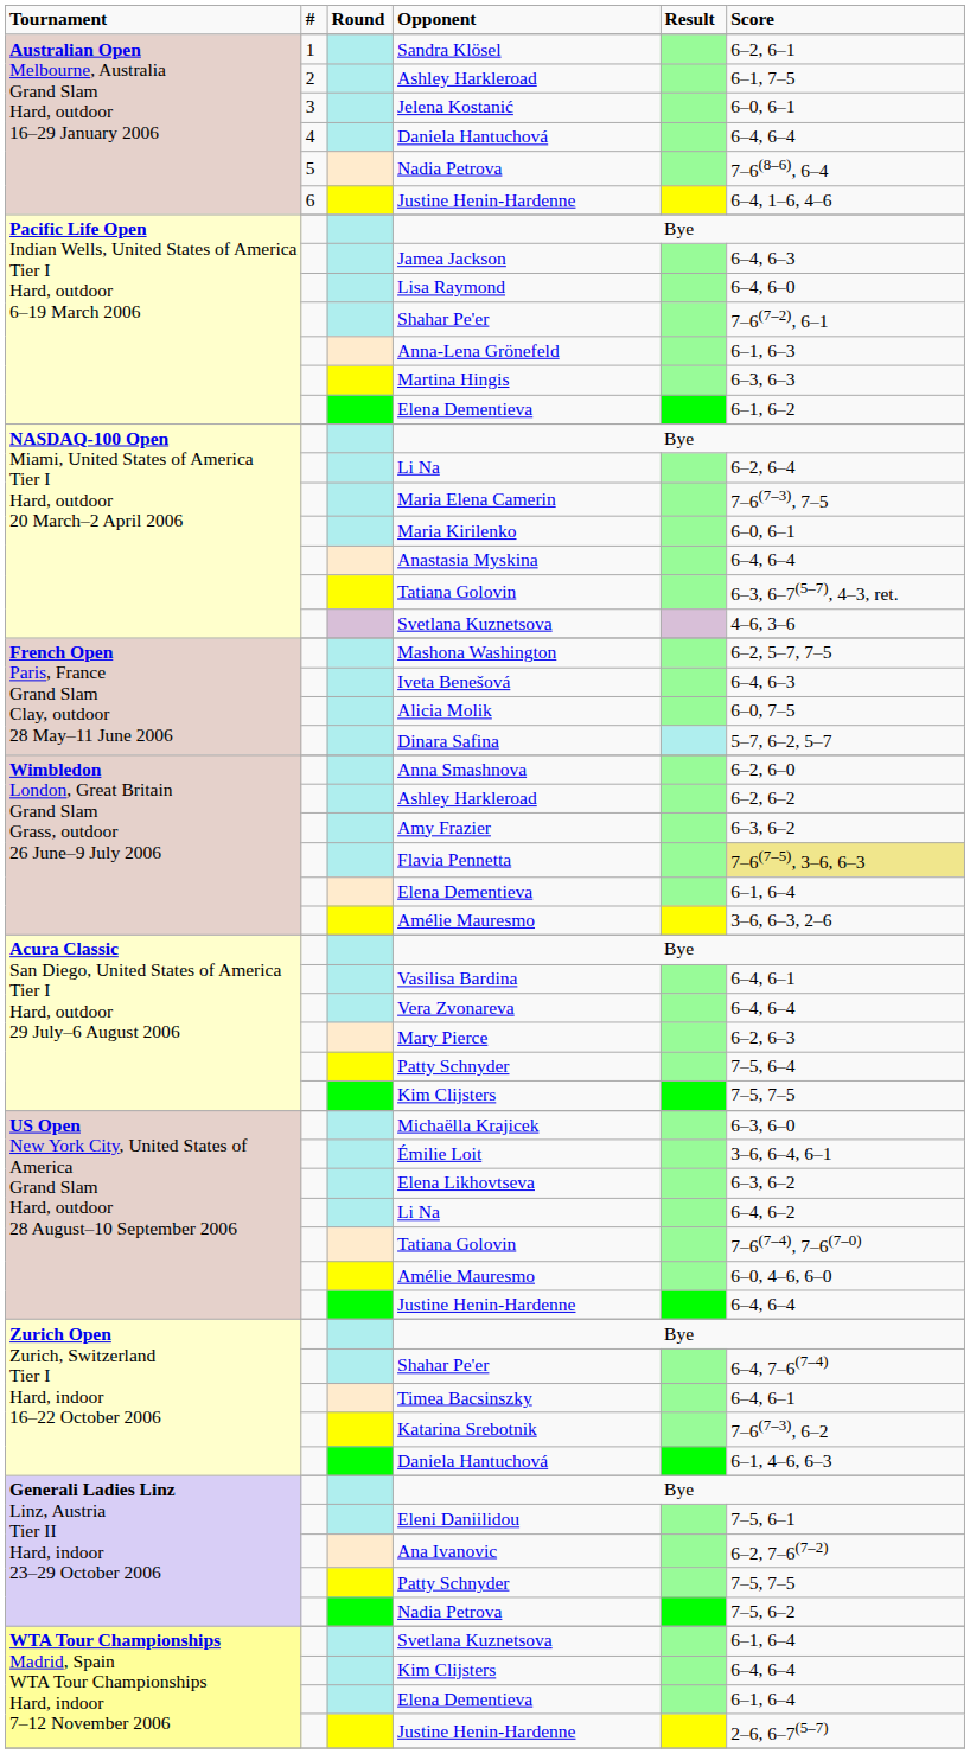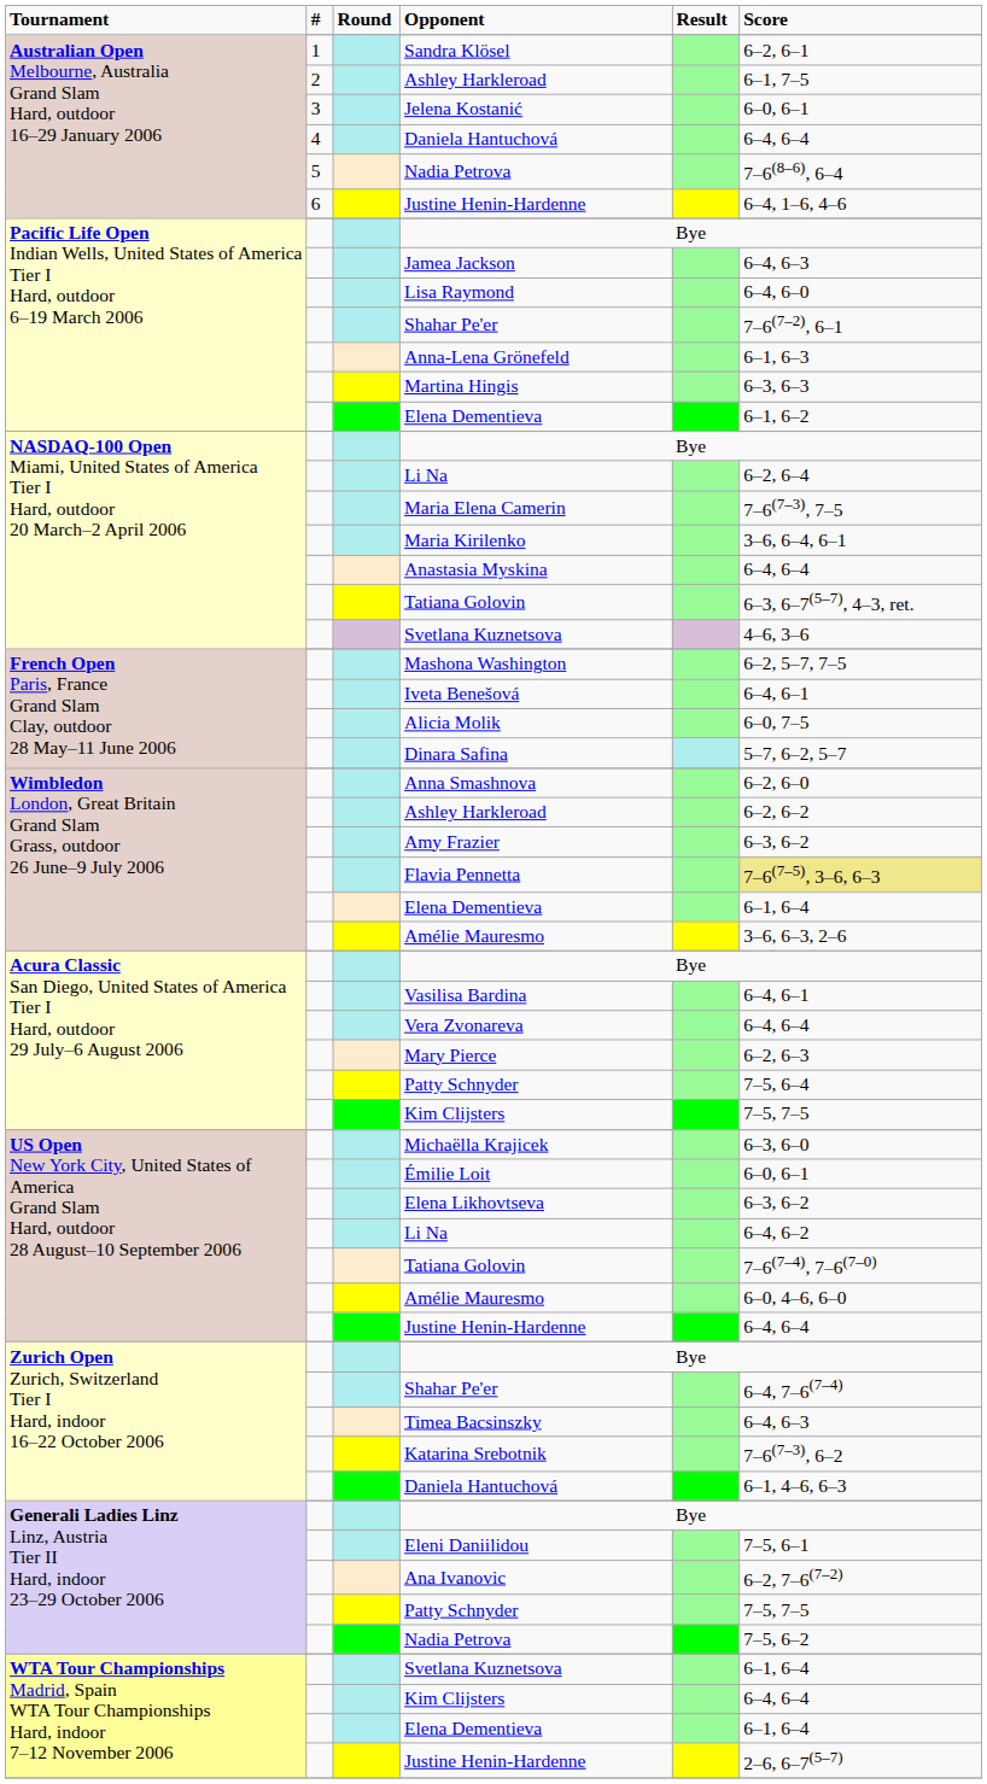Maria Kirilenko | column 6: 6–0, 6–1 -> 3–6, 6–4, 6–1
Iveta Benešová | column 6: 6–4, 6–3 -> 6–4, 6–1
Émilie Loit | column 6: 3–6, 6–4, 6–1 -> 6–0, 6–1
Timea Bacsinszky | column 6: 6–4, 6–1 -> 6–4, 6–3
